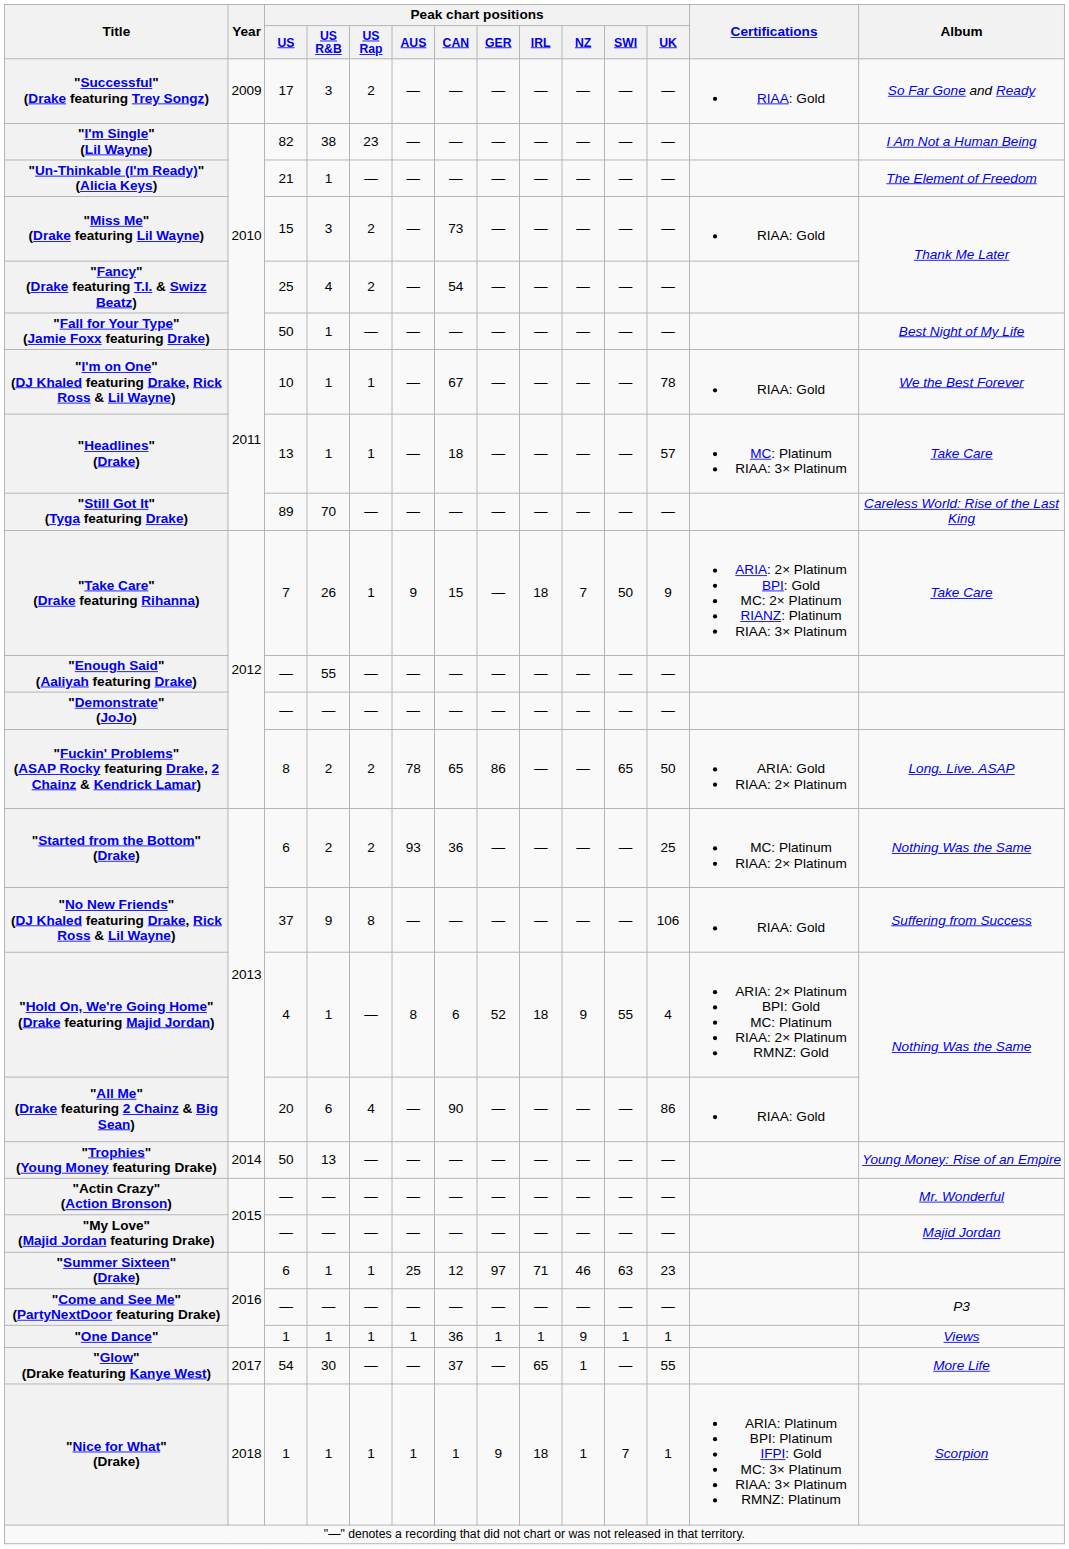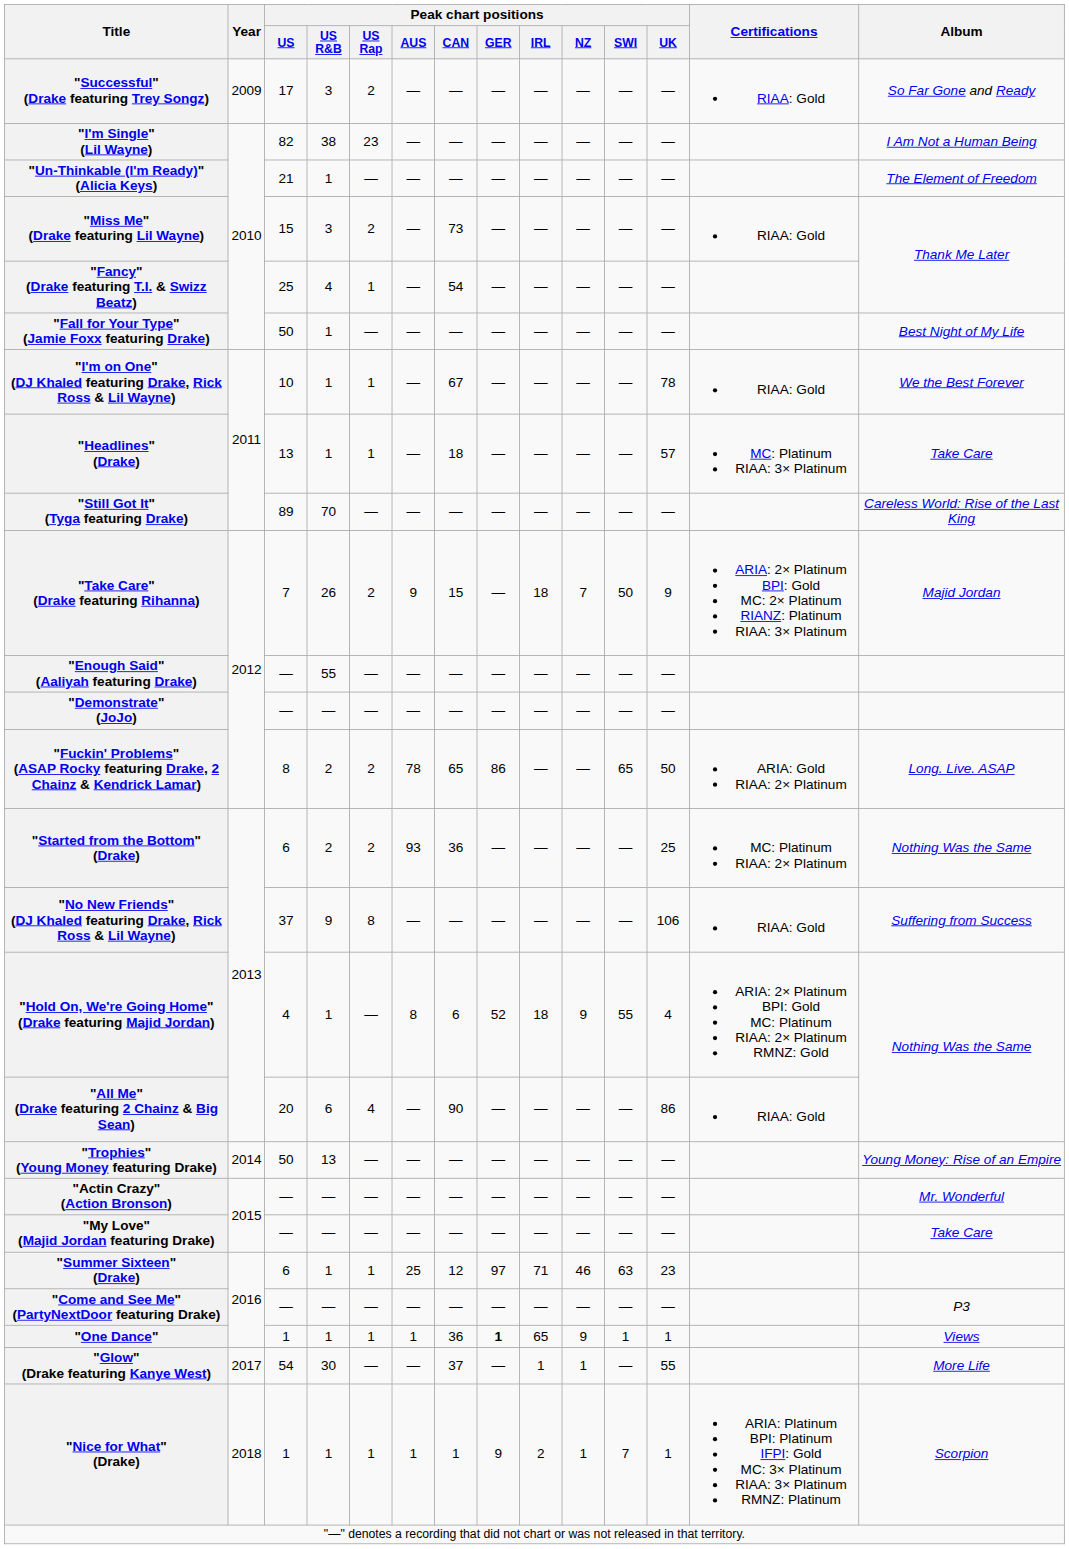"Fancy" (Drake featuring T.I. & Swizz Beatz) | Peak chart positions / US Rap: 2 -> 1
"Take Care" (Drake featuring Rihanna) | Peak chart positions / US Rap: 1 -> 2
"Take Care" (Drake featuring Rihanna) | Album: Take Care -> Majid Jordan
"My Love" (Majid Jordan featuring Drake) | Album: Majid Jordan -> Take Care
"One Dance" | Peak chart positions / GER: normal -> bold
"One Dance" | Peak chart positions / IRL: 1 -> 65
"Glow" (Drake featuring Kanye West) | Peak chart positions / IRL: 65 -> 1
"Nice for What" (Drake) | Peak chart positions / IRL: 18 -> 2
